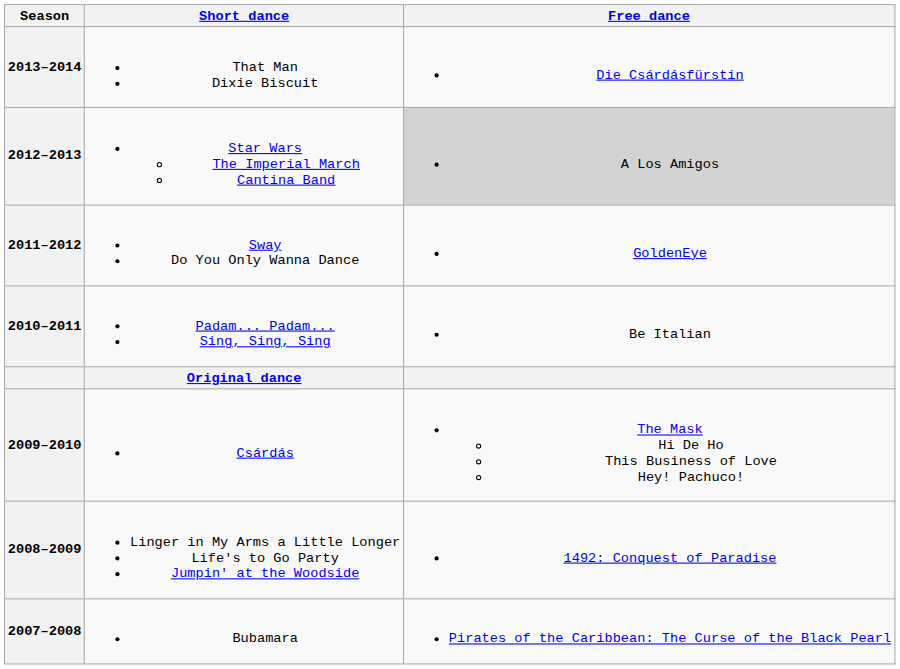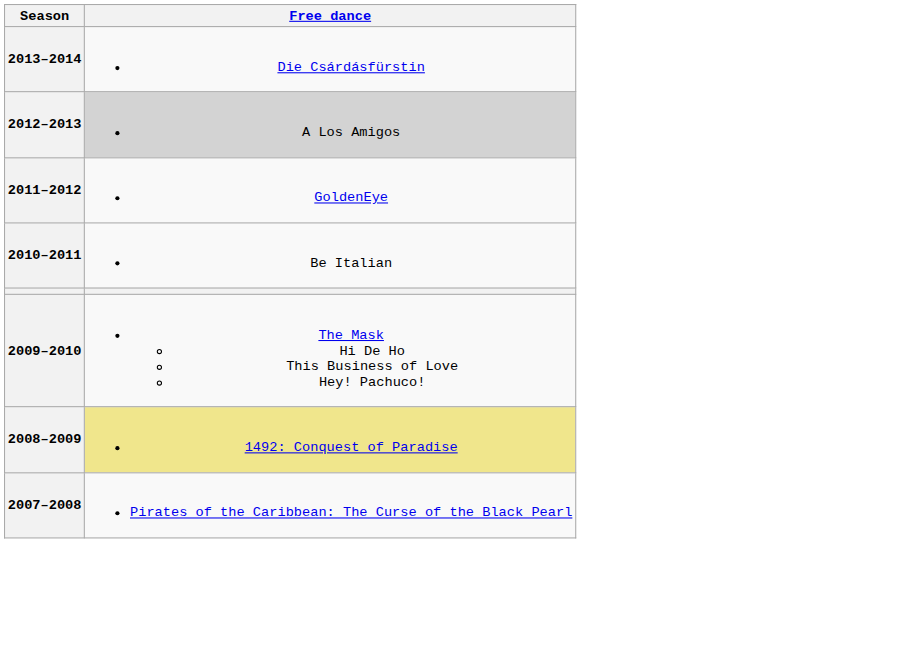- column: Short dance | That Man Dixie Biscuit | Star Wars The Imperial March Cantina Band | Sway Do You Only Wanna Dance | Padam... Padam... Sing, Sing, Sing | Original dance | Csárdás | Linger in My Arms a Little Longer Life's to Go Party Jumpin' at the Woodside | Bubamara
2008–2009 | Free dance: no background -> khaki background
